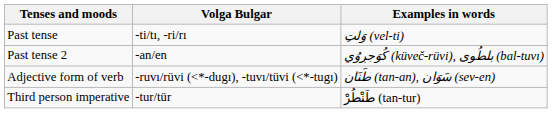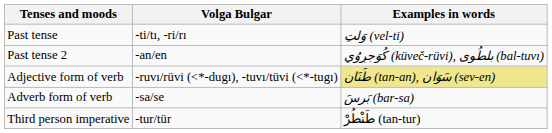Adjective form of verb | Examples in words: no background -> khaki background
+ row: Adverb form of verb | -sa/se | بَرسَ (bar-sa)
